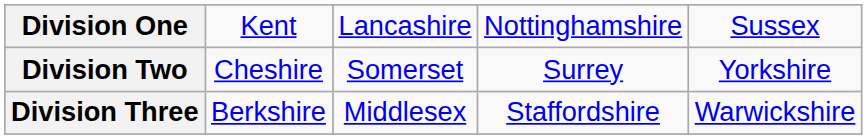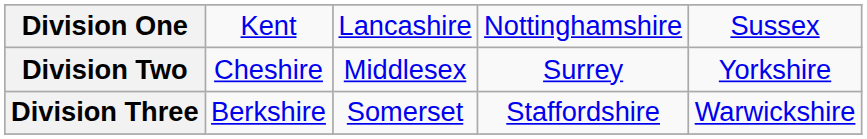Division Two | column 3: Somerset -> Middlesex
Division Three | column 3: Middlesex -> Somerset
